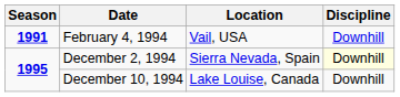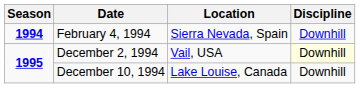February 4, 1994 | Season: 1991 -> 1994
February 4, 1994 | Location: Vail, USA -> Sierra Nevada, Spain
December 2, 1994 | Location: Sierra Nevada, Spain -> Vail, USA
